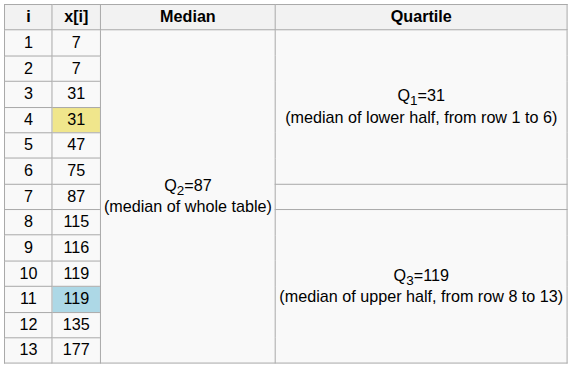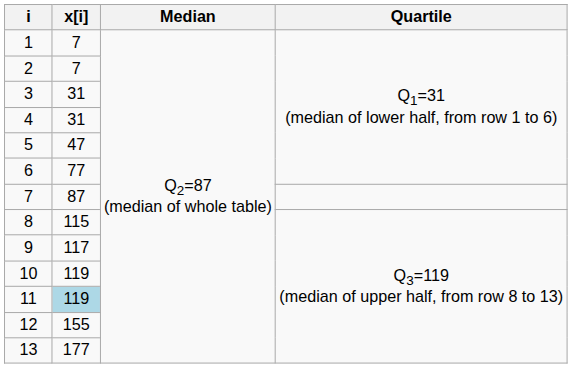4 | x[i]: khaki background -> no background
6 | x[i]: 75 -> 77
9 | x[i]: 116 -> 117
12 | x[i]: 135 -> 155
